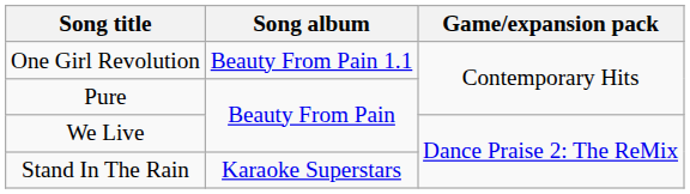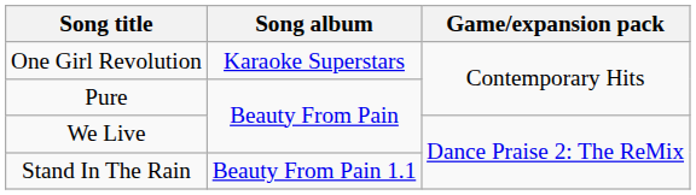One Girl Revolution | Song album: Beauty From Pain 1.1 -> Karaoke Superstars
Stand In The Rain | Song album: Karaoke Superstars -> Beauty From Pain 1.1
